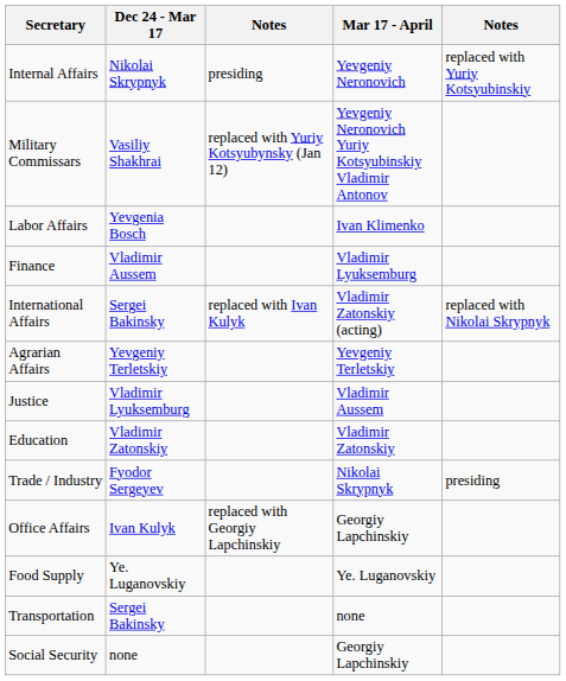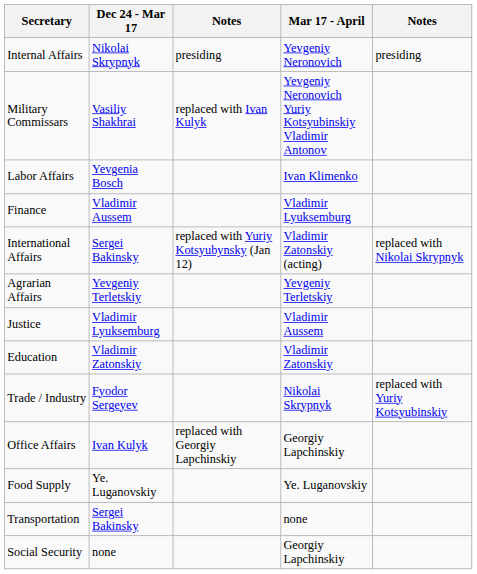Internal Affairs | column 5: replaced with Yuriy Kotsyubinskiy -> presiding
Military Commissars | column 3: replaced with Yuriy Kotsyubynsky (Jan 12) -> replaced with Ivan Kulyk
International Affairs | column 3: replaced with Ivan Kulyk -> replaced with Yuriy Kotsyubynsky (Jan 12)
Trade / Industry | column 5: presiding -> replaced with Yuriy Kotsyubinskiy
